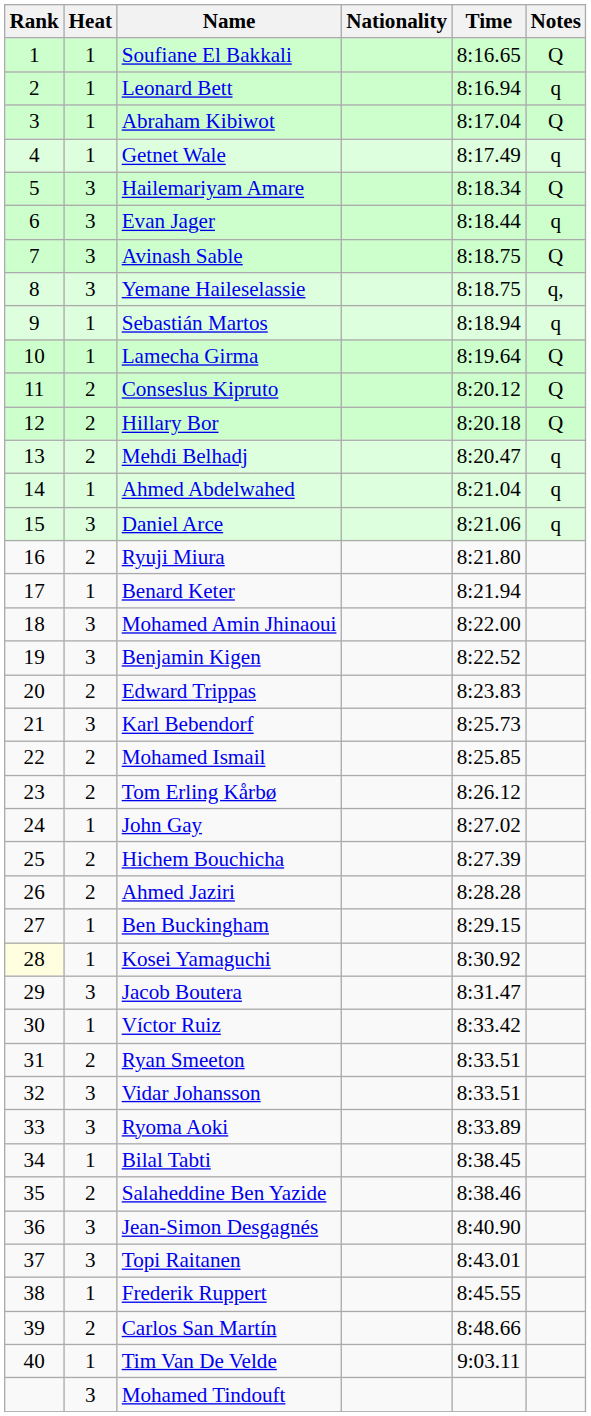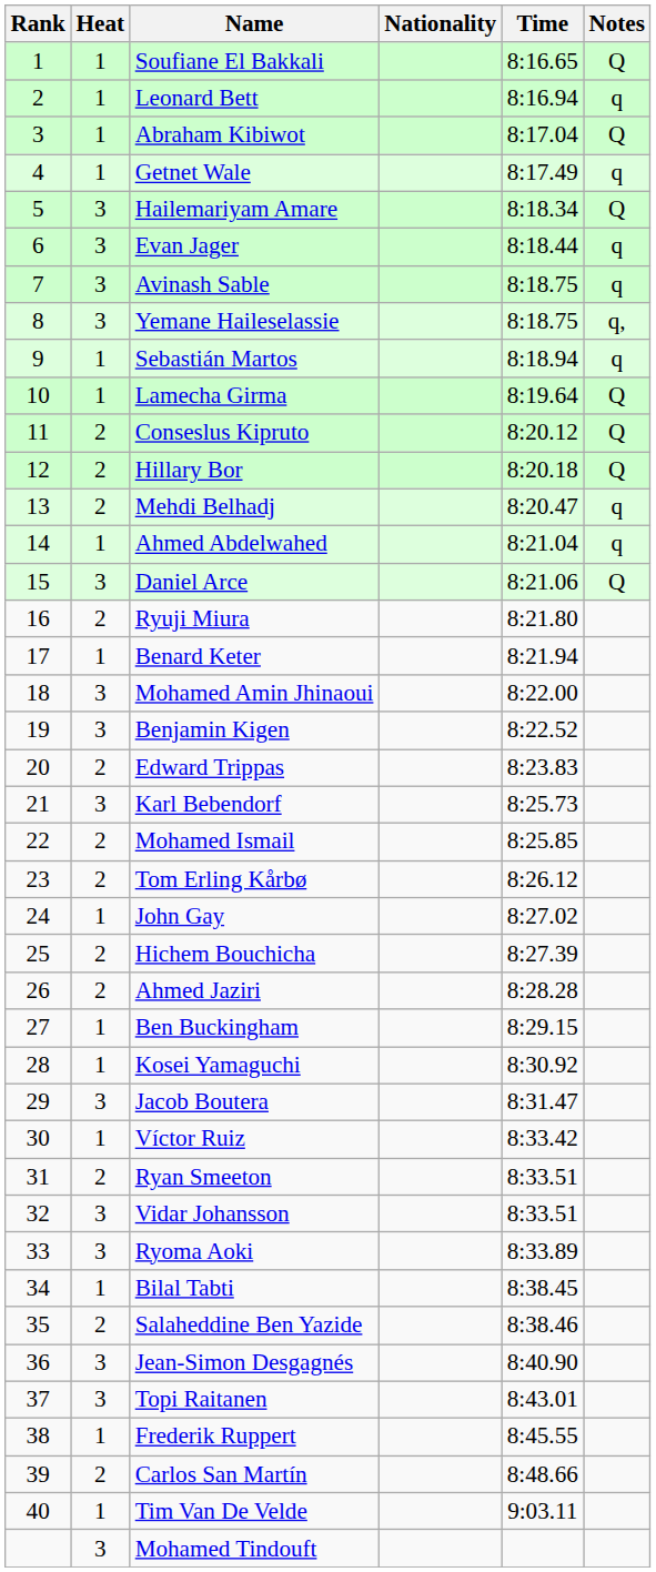Avinash Sable | Notes: Q -> q
Daniel Arce | Notes: q -> Q
Kosei Yamaguchi | Rank: lightyellow background -> no background
